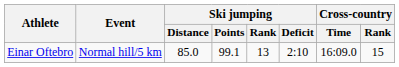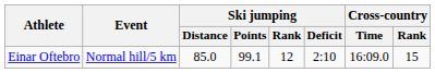Einar Oftebro | Ski jumping / Rank: 13 -> 12
